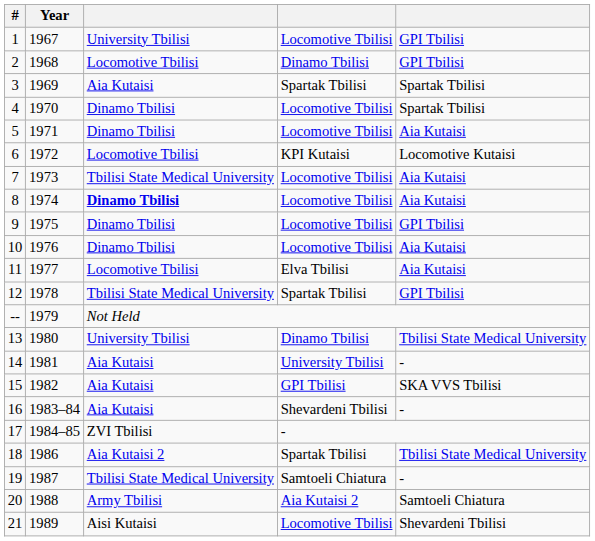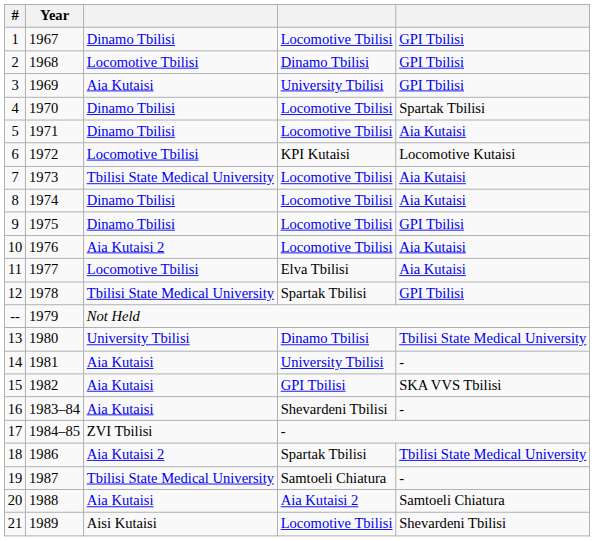1 | column 3: University Tbilisi -> Dinamo Tbilisi
3 | column 4: Spartak Tbilisi -> University Tbilisi
3 | column 5: Spartak Tbilisi -> GPI Tbilisi
8 | column 3: bold -> normal
10 | column 3: Dinamo Tbilisi -> Aia Kutaisi 2
20 | column 3: Army Tbilisi -> Aia Kutaisi
